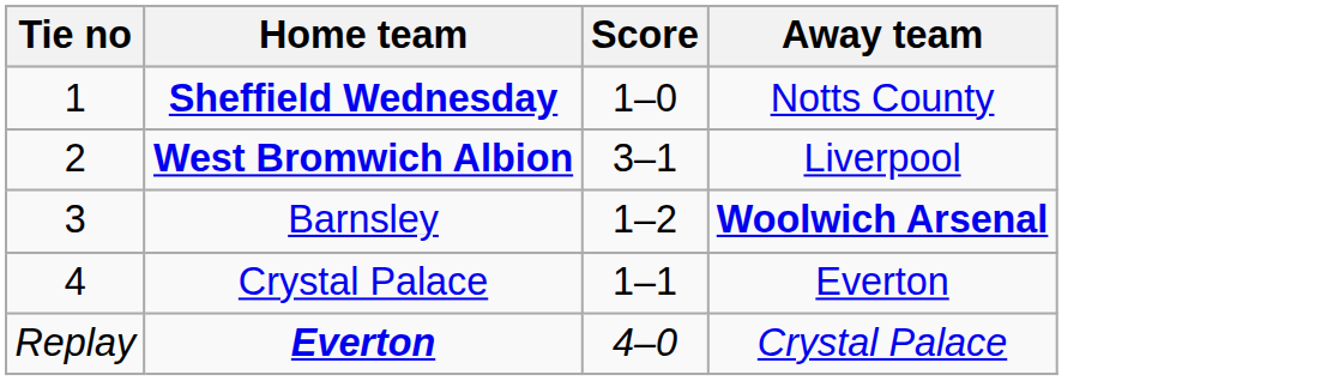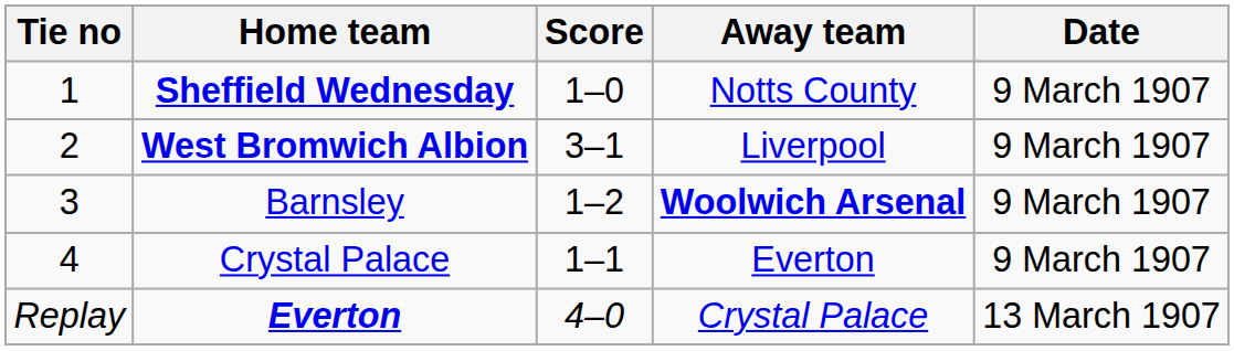+ column: Date | 9 March 1907 | 9 March 1907 | 9 March 1907 | 9 March 1907 | 13 March 1907
